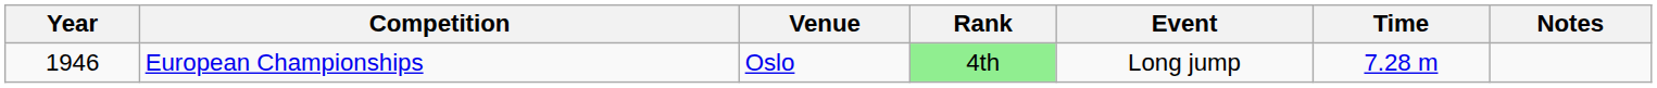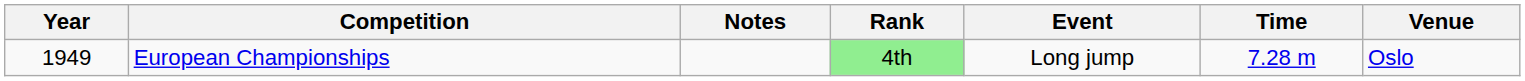columns swapped: Venue <-> Notes
European Championships | Year: 1946 -> 1949
